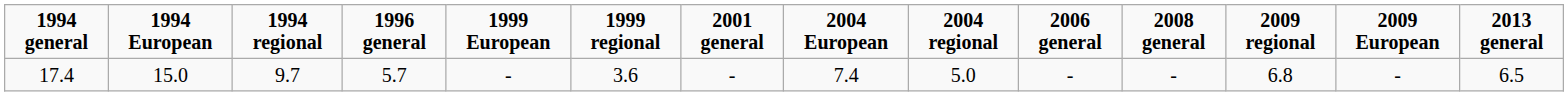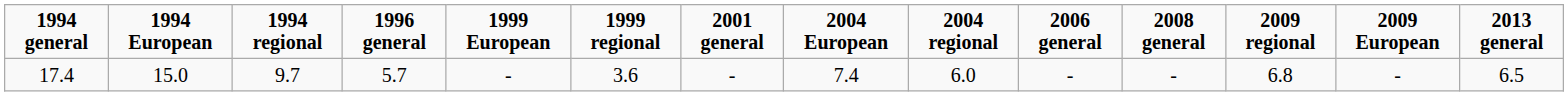17.4 | 2004 regional: 5.0 -> 6.0
